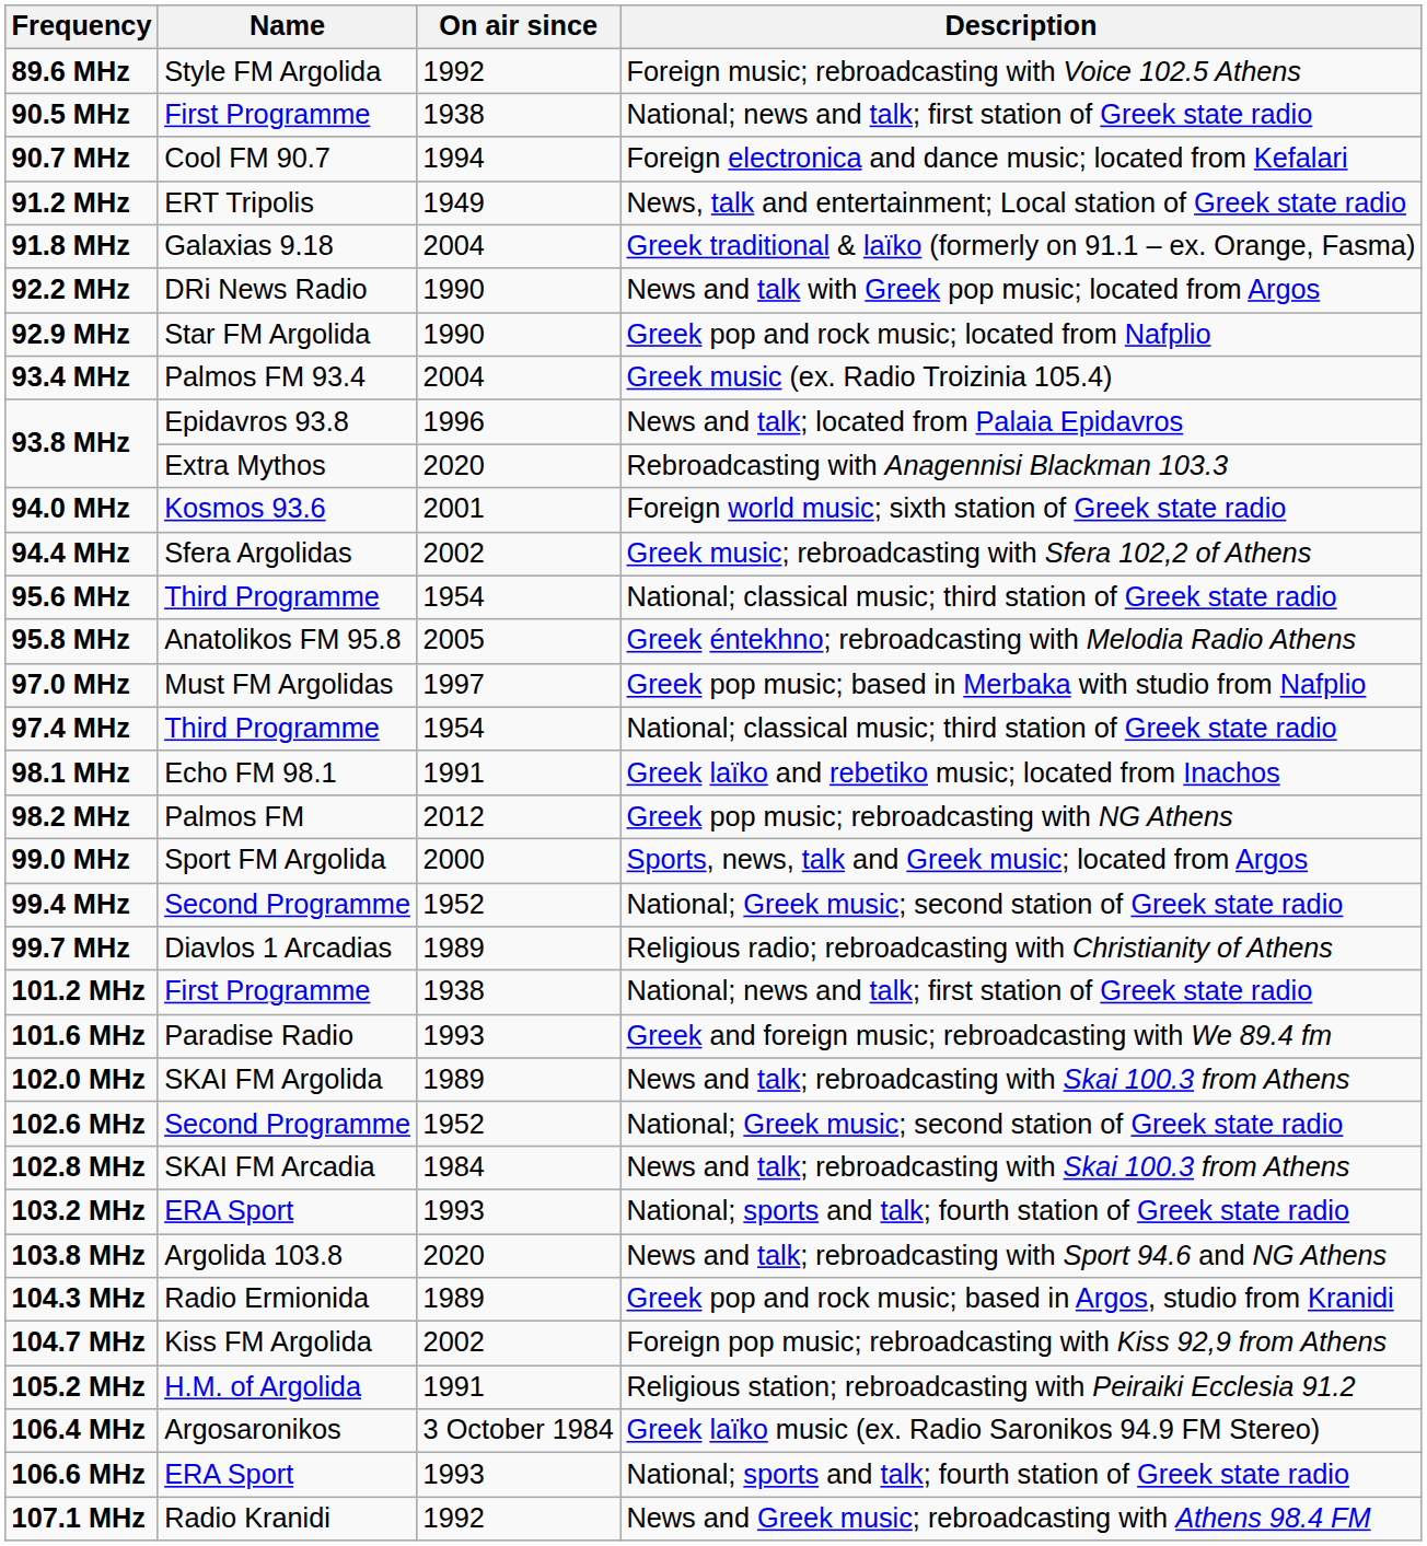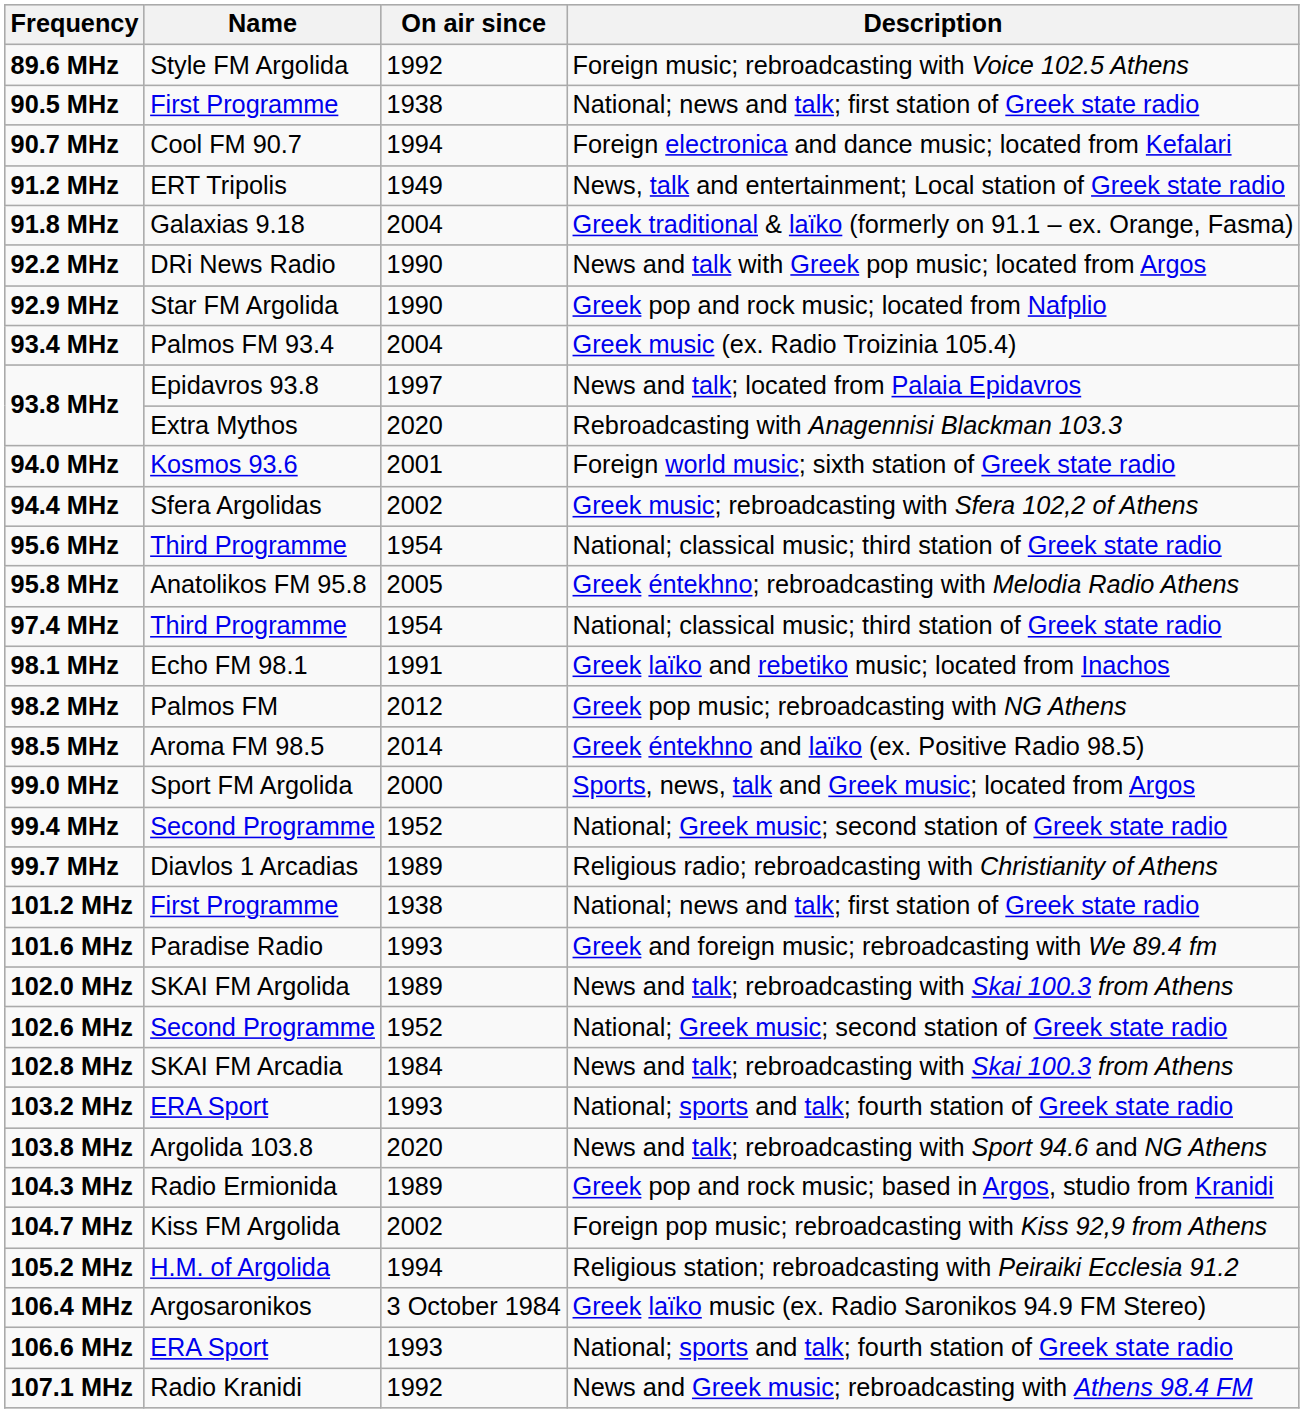93.8 MHz / Epidavros 93.8 | On air since: 1996 -> 1997
- row: 97.0 MHz | Must FM Argolidas | 1997 | Greek pop music; based in Merbaka with studio from Nafplio
+ row: 98.5 MHz | Aroma FM 98.5 | 2014 | Greek éntekhno and laïko (ex. Positive Radio 98.5)
105.2 MHz | On air since: 1991 -> 1994
